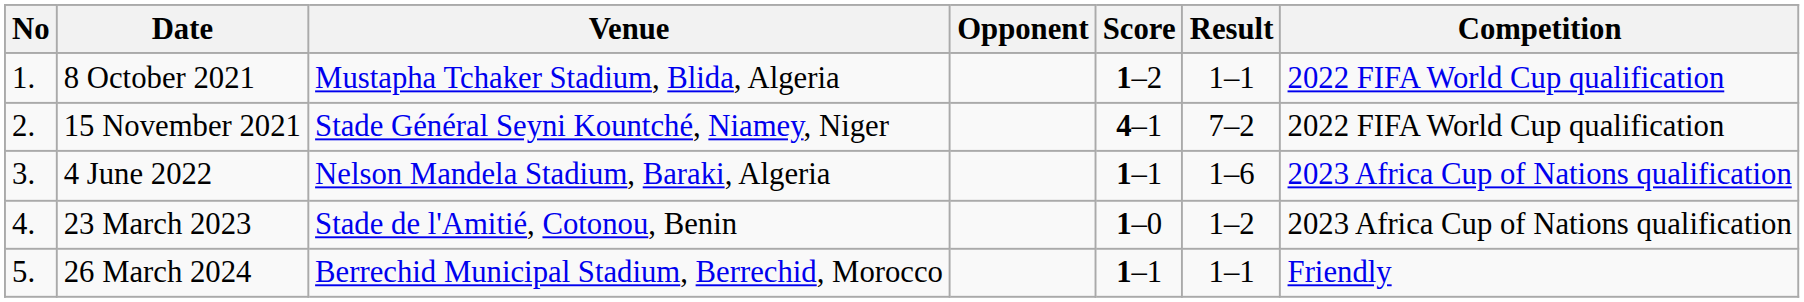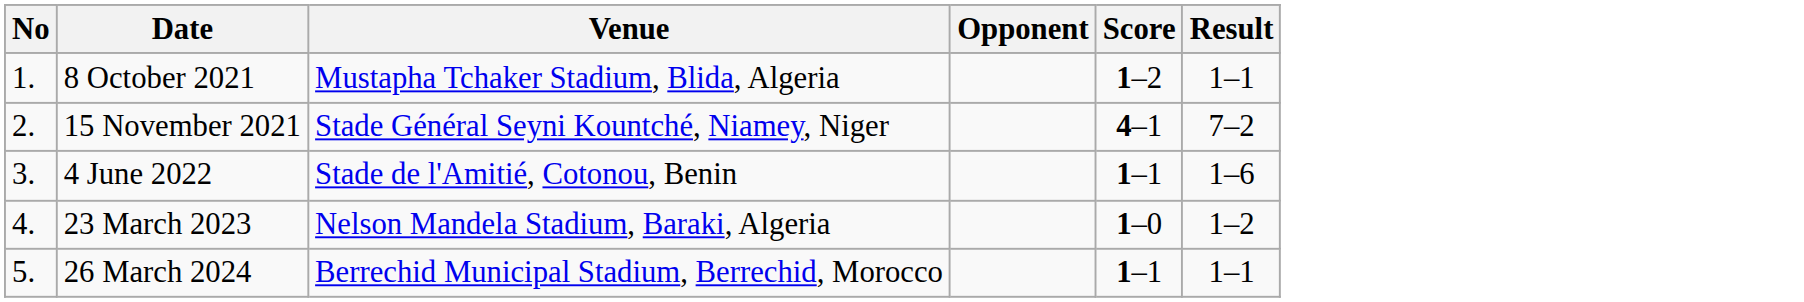- column: Competition | 2022 FIFA World Cup qualification | 2022 FIFA World Cup qualification | 2023 Africa Cup of Nations qualification | 2023 Africa Cup of Nations qualification | Friendly
4 June 2022 | Venue: Nelson Mandela Stadium, Baraki, Algeria -> Stade de l'Amitié, Cotonou, Benin
23 March 2023 | Venue: Stade de l'Amitié, Cotonou, Benin -> Nelson Mandela Stadium, Baraki, Algeria
